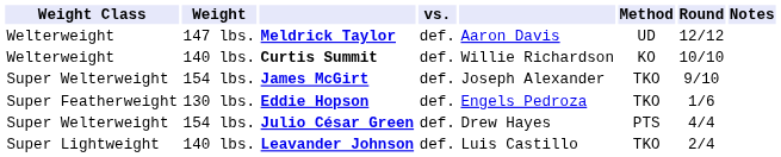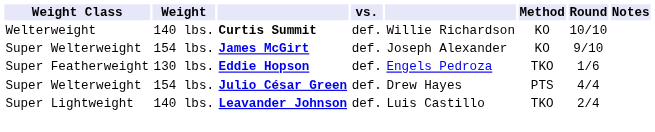- row: Welterweight | 147 lbs. | Meldrick Taylor | def. | Aaron Davis | UD | 12/12
James McGirt | Method: TKO -> KO
